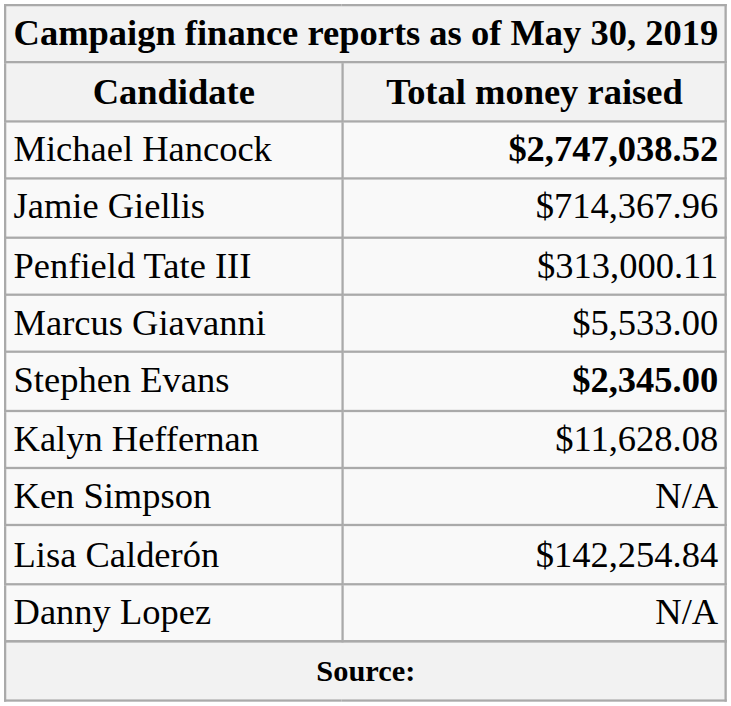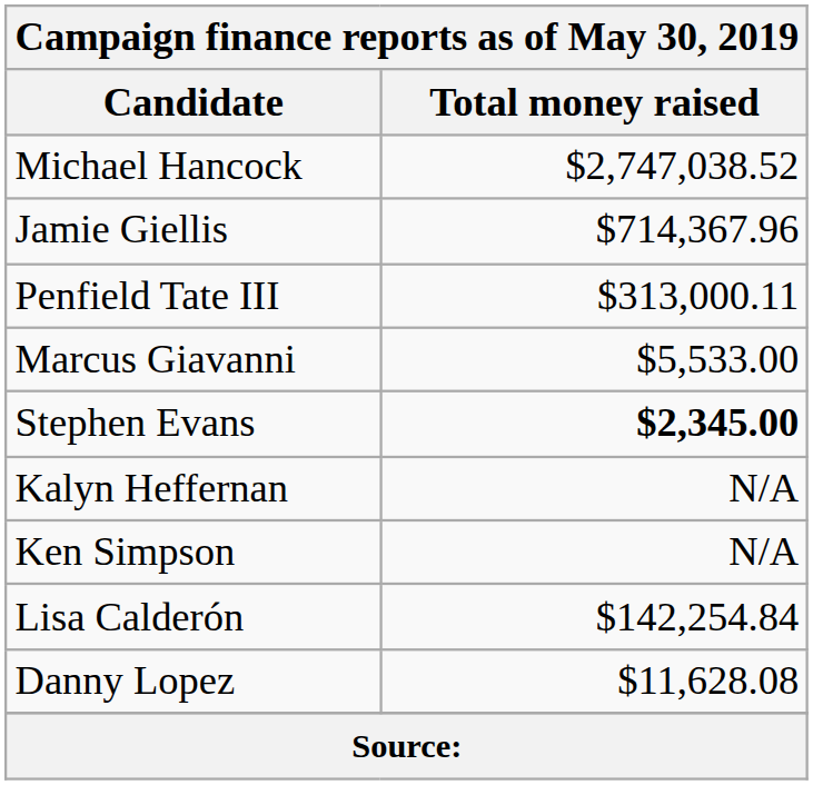Michael Hancock | Total money raised: bold -> normal
Kalyn Heffernan | Total money raised: $11,628.08 -> N/A
Danny Lopez | Total money raised: N/A -> $11,628.08
